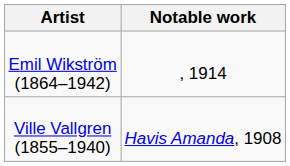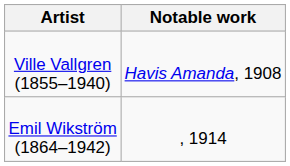rows swapped: Ville Vallgren (1855–1940) <-> Emil Wikström (1864–1942)
